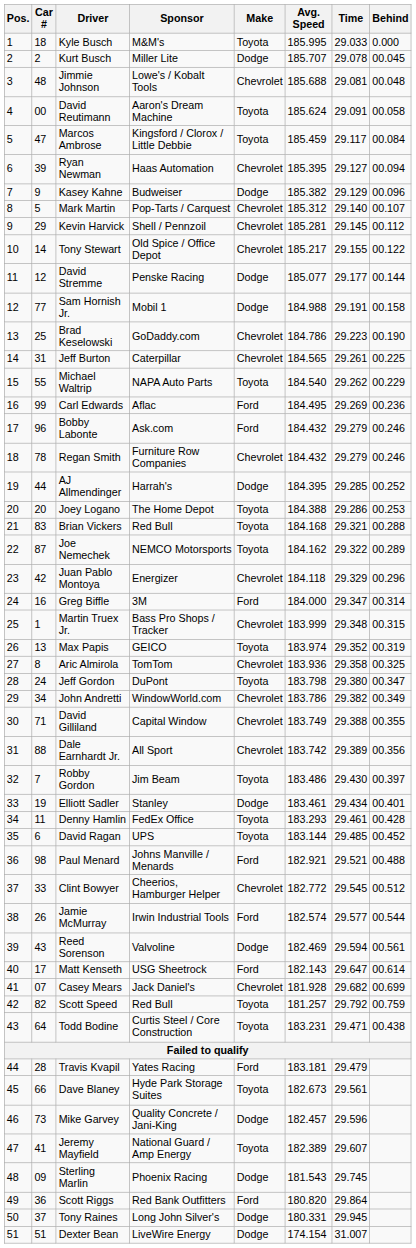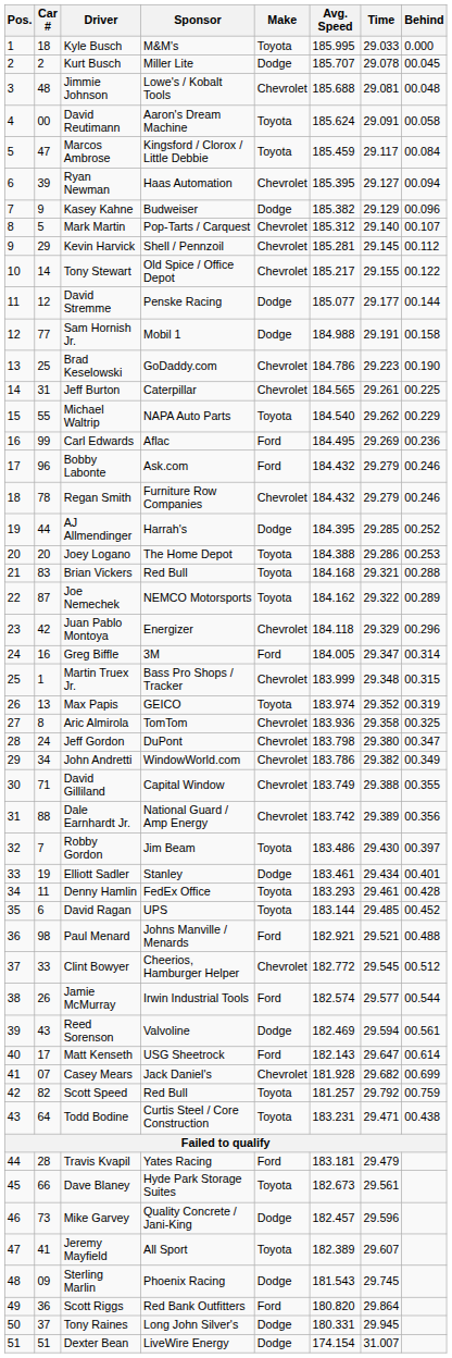Greg Biffle | Avg. Speed: 184.000 -> 184.005
Jeff Gordon | Make: Toyota -> Chevrolet
Dale Earnhardt Jr. | Sponsor: All Sport -> National Guard / Amp Energy
Jeremy Mayfield | Sponsor: National Guard / Amp Energy -> All Sport
